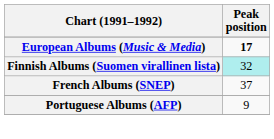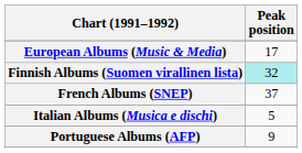European Albums (Music & Media) | Peak position: bold -> normal
+ row: Italian Albums (Musica e dischi) | 5
